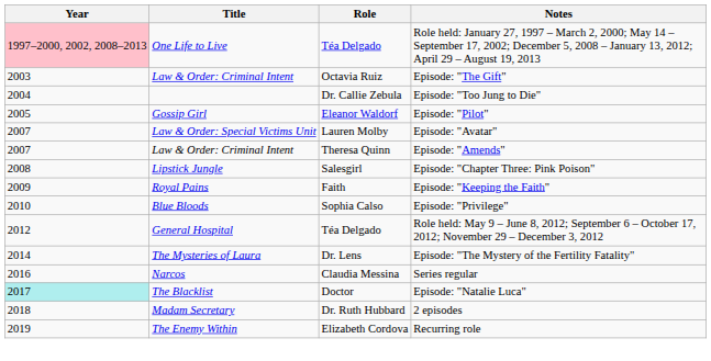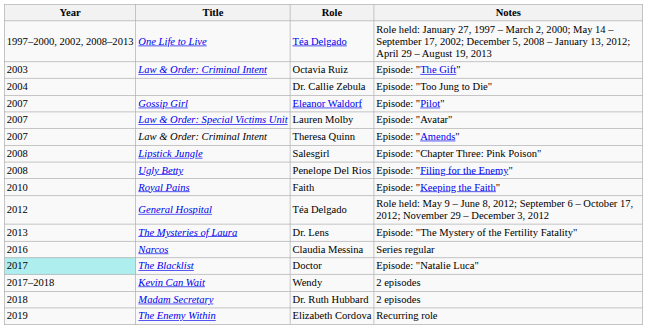One Life to Live | Year: pink background -> no background
Gossip Girl | Year: 2005 -> 2007
+ row: 2008 | Ugly Betty | Penelope Del Rios | Episode: "Filing for the Enemy"
Royal Pains | Year: 2009 -> 2010
- row: 2010 | Blue Bloods | Sophia Calso | Episode: "Privilege"
The Mysteries of Laura | Year: 2014 -> 2013
+ row: 2017–2018 | Kevin Can Wait | Wendy | 2 episodes
